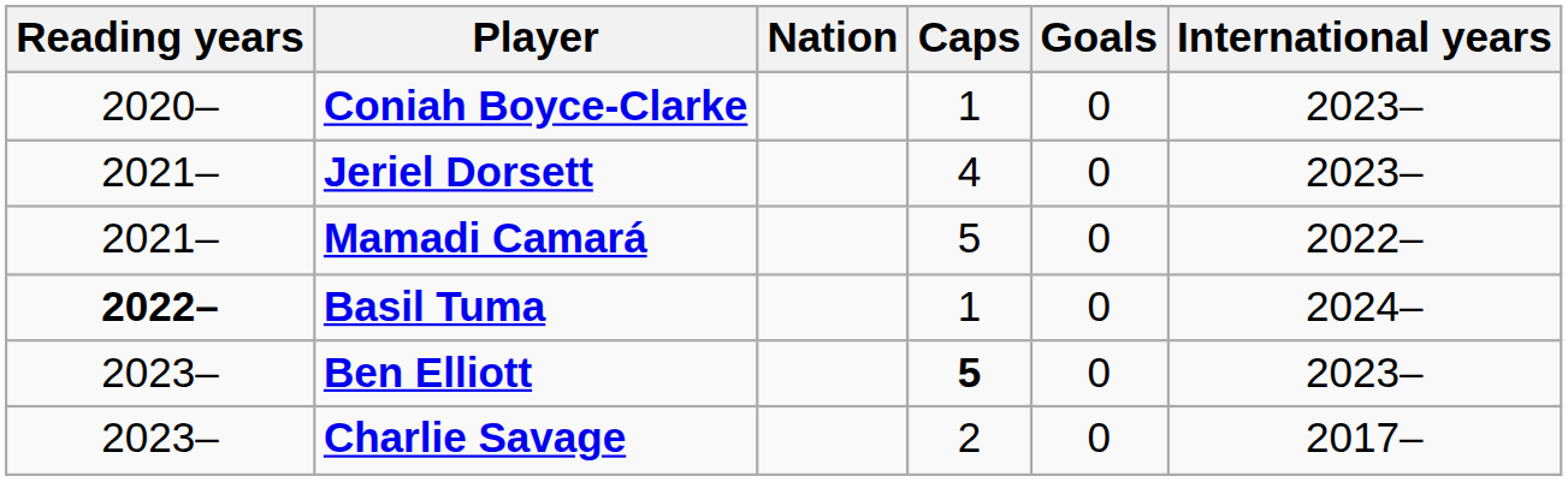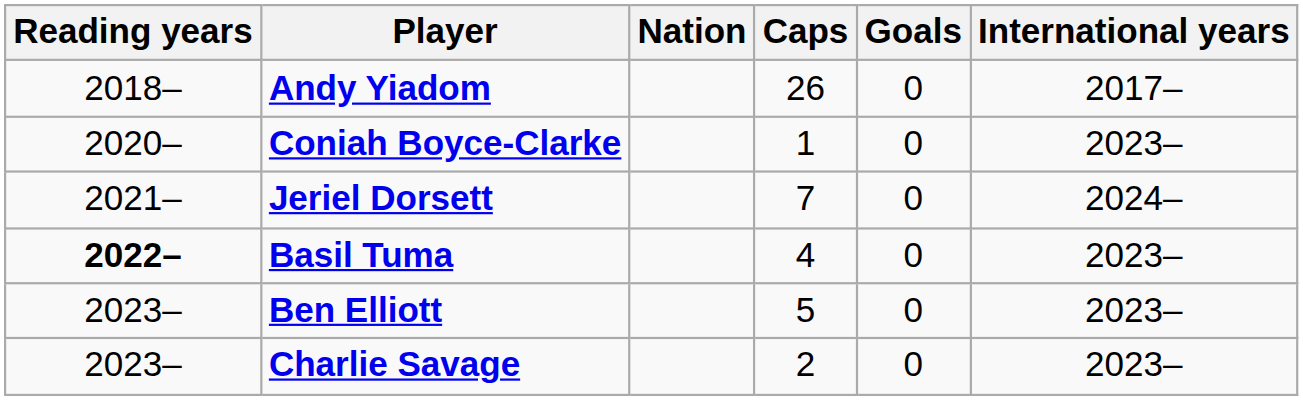+ row: 2018– | Andy Yiadom | 26 | 0 | 2017–
Jeriel Dorsett | Caps: 4 -> 7
Jeriel Dorsett | International years: 2023– -> 2024–
- row: 2021– | Mamadi Camará | 5 | 0 | 2022–
Basil Tuma | Caps: 1 -> 4
Basil Tuma | International years: 2024– -> 2023–
Ben Elliott | Caps: bold -> normal
Charlie Savage | International years: 2017– -> 2023–
